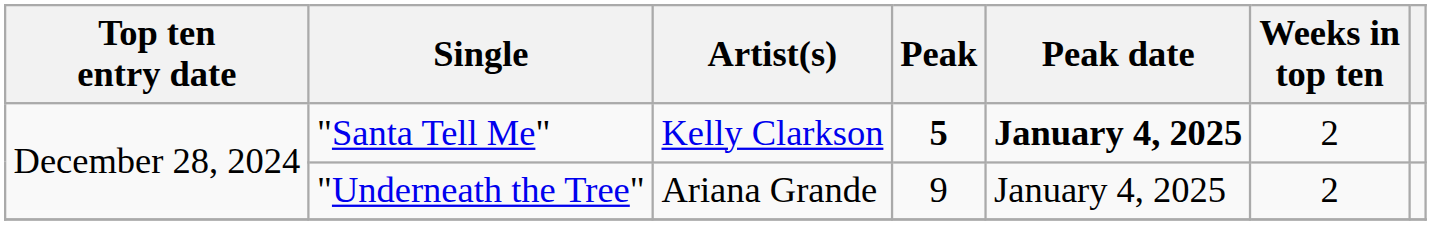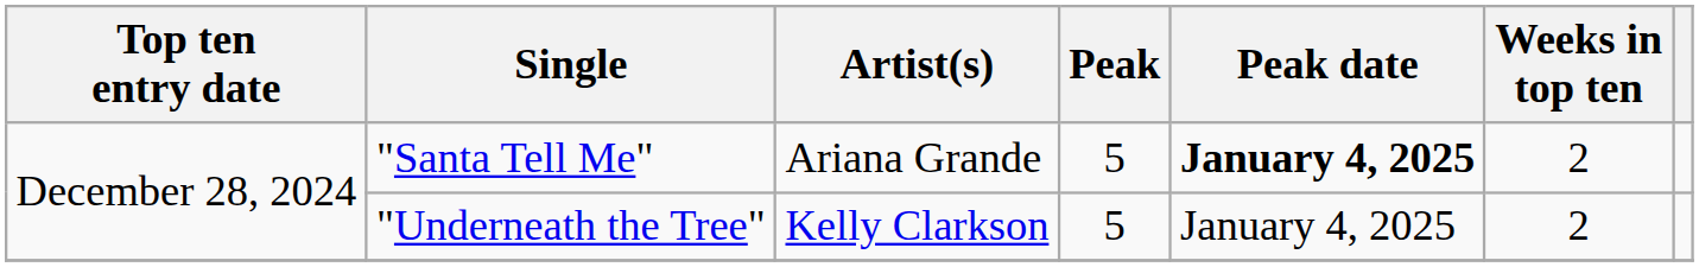"Santa Tell Me" | Artist(s): Kelly Clarkson -> Ariana Grande
"Santa Tell Me" | Peak: bold -> normal
"Underneath the Tree" | Artist(s): Ariana Grande -> Kelly Clarkson
"Underneath the Tree" | Peak: 9 -> 5
